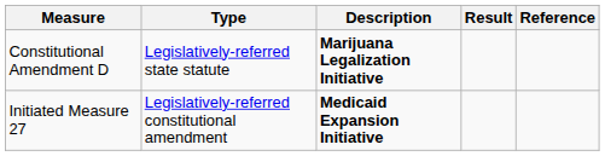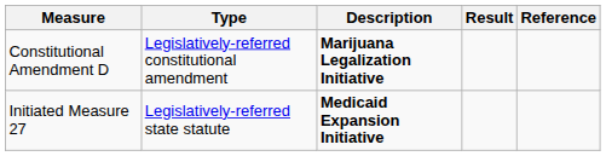Constitutional Amendment D | Type: Legislatively-referred state statute -> Legislatively-referred constitutional amendment
Initiated Measure 27 | Type: Legislatively-referred constitutional amendment -> Legislatively-referred state statute
